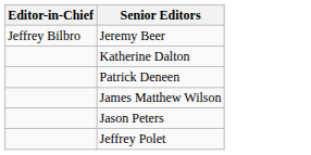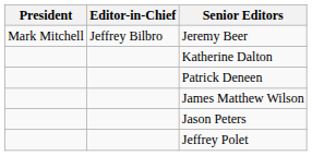+ column: President | Mark Mitchell
